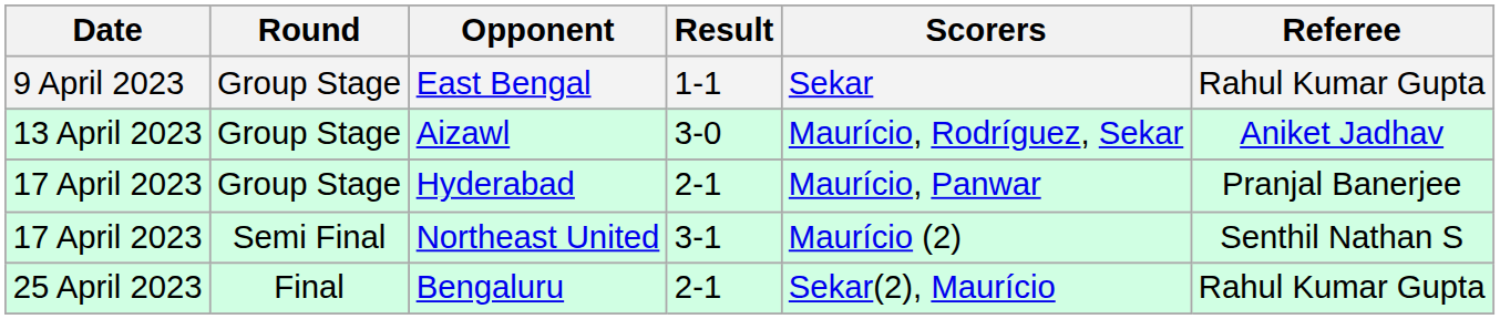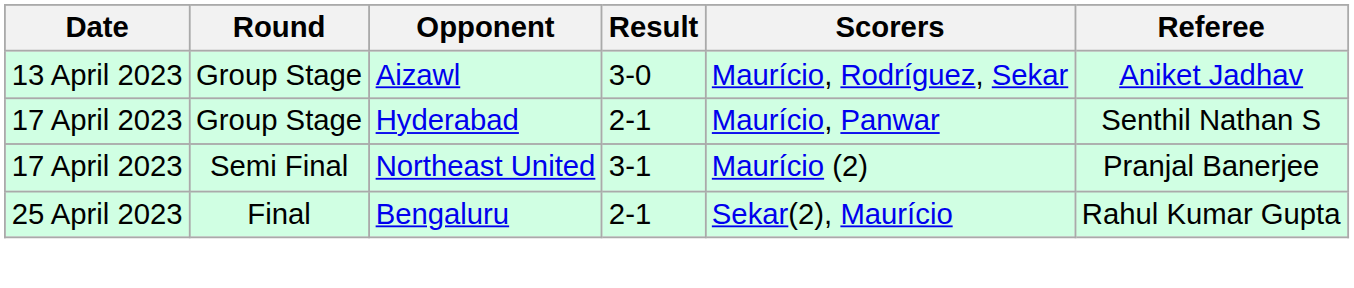- row: 9 April 2023 | Group Stage | East Bengal | 1-1 | Sekar | Rahul Kumar Gupta
Hyderabad | Referee: Pranjal Banerjee -> Senthil Nathan S
Northeast United | Referee: Senthil Nathan S -> Pranjal Banerjee
